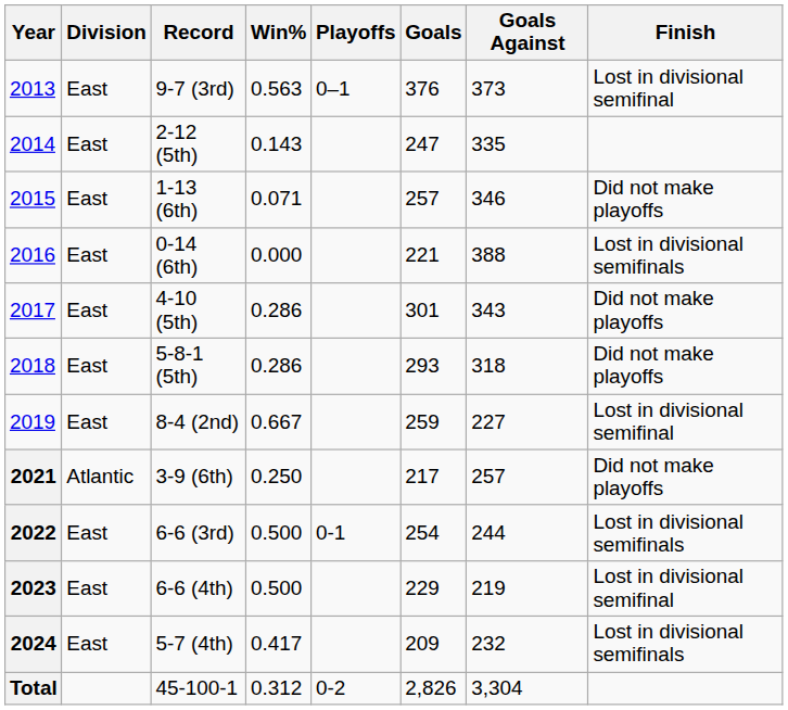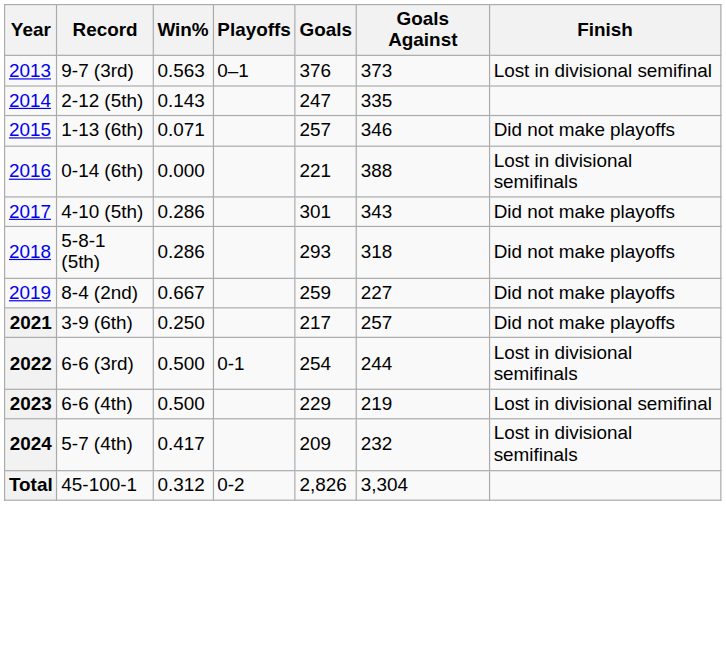- column: Division | East | East | East | East | East | East | East | Atlantic | East | East | East
8-4 (2nd) | Finish: Lost in divisional semifinal -> Did not make playoffs
